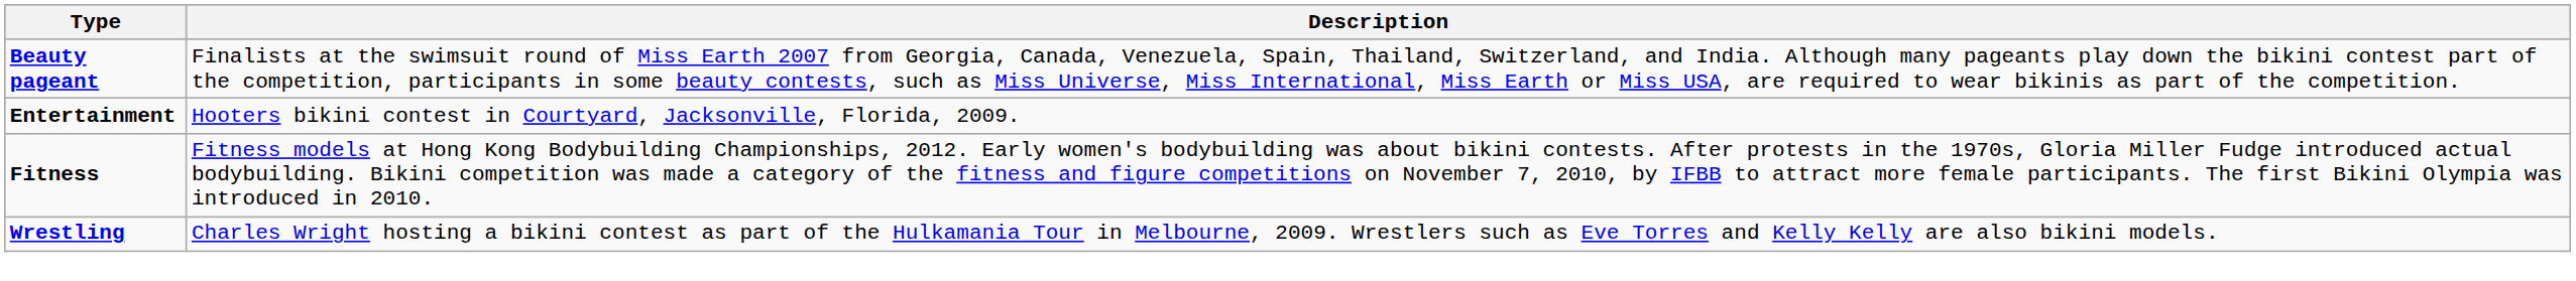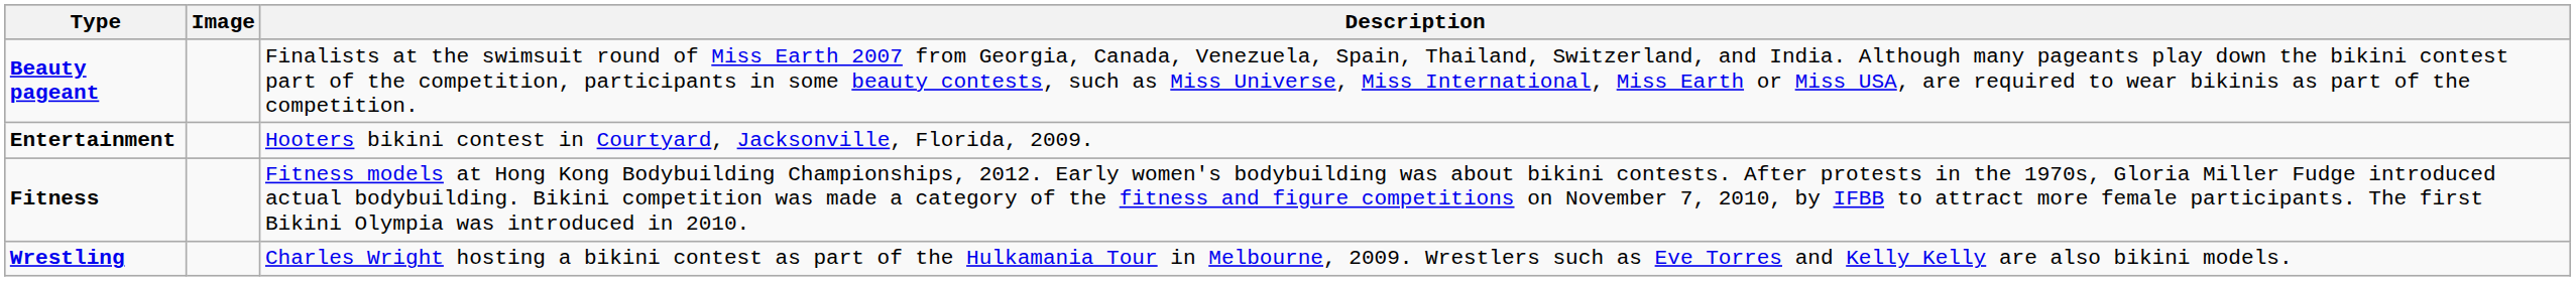+ column: Image
